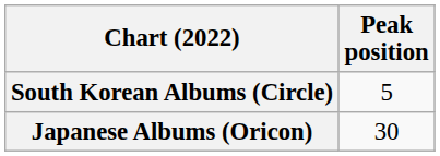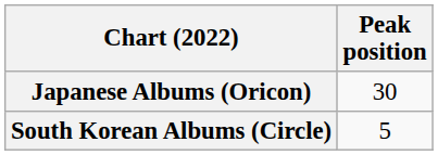rows swapped: Japanese Albums (Oricon) <-> South Korean Albums (Circle)
